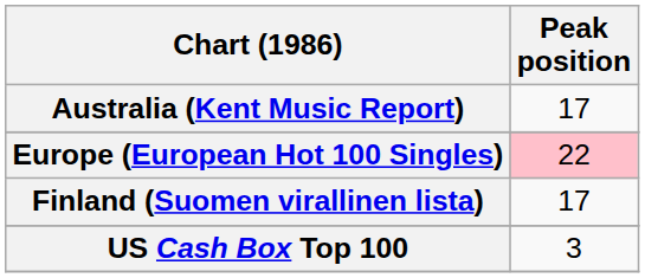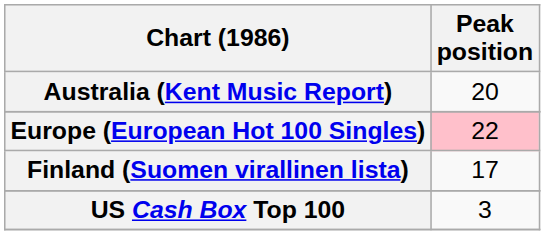Australia (Kent Music Report) | Peak position: 17 -> 20
